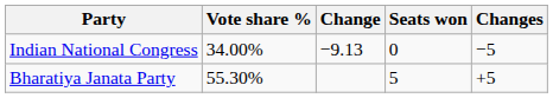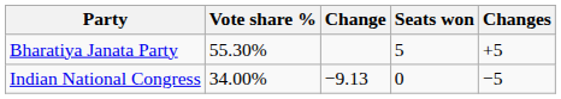rows swapped: Bharatiya Janata Party <-> Indian National Congress
